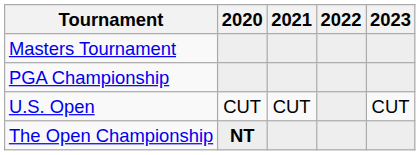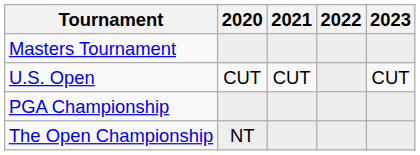rows swapped: PGA Championship <-> U.S. Open
The Open Championship | 2020: bold -> normal
